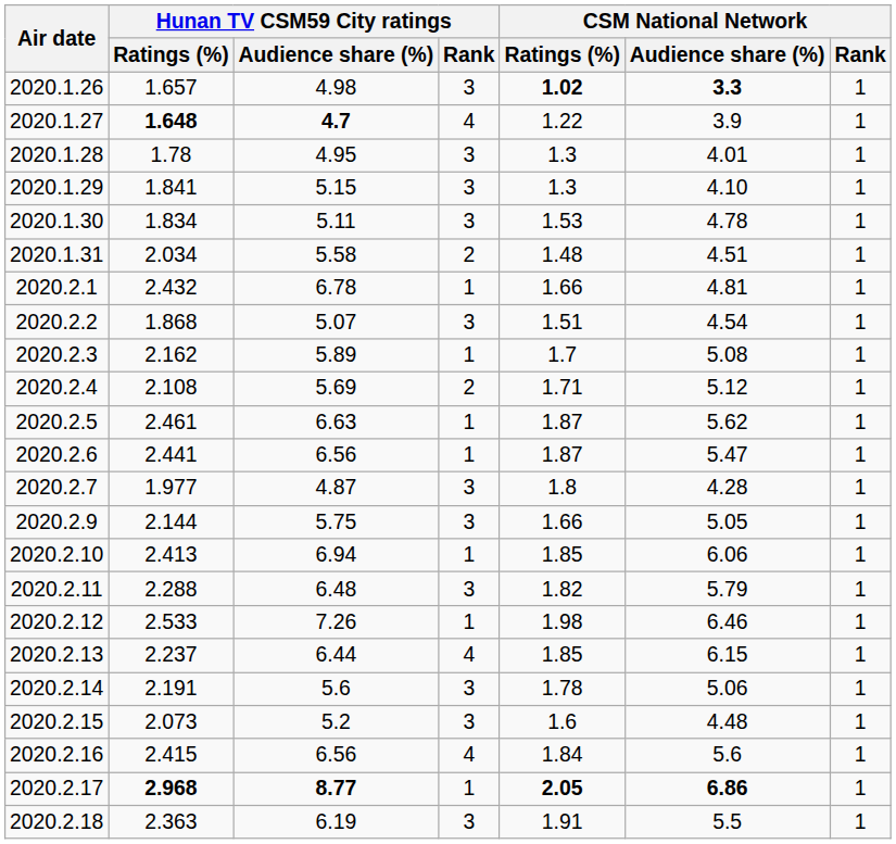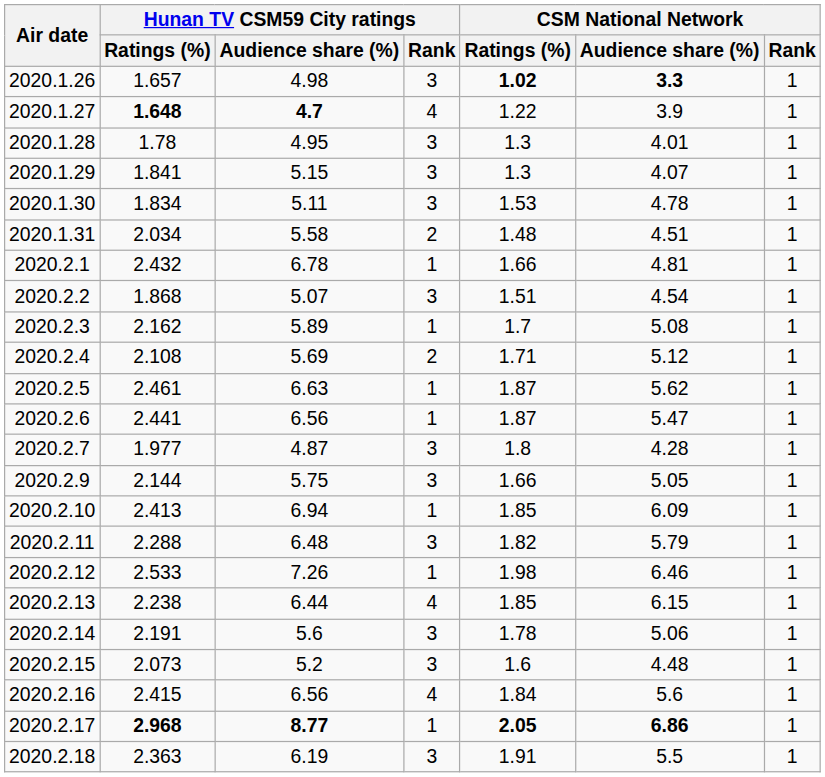2020.1.29 | CSM National Network / Audience share (%): 4.10 -> 4.07
2020.2.10 | CSM National Network / Audience share (%): 6.06 -> 6.09
2020.2.13 | Hunan TV CSM59 City ratings / Ratings (%): 2.237 -> 2.238
